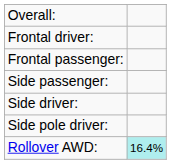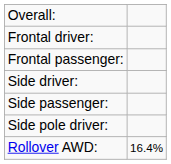rows swapped: Side driver: <-> Side passenger:
Rollover AWD: | column 2: paleturquoise background -> no background
